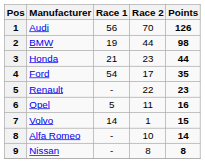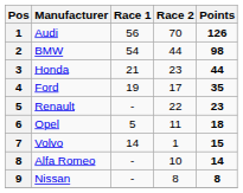BMW | Race 1: 19 -> 54
Ford | Race 1: 54 -> 19
Opel | Points: 16 -> 18
